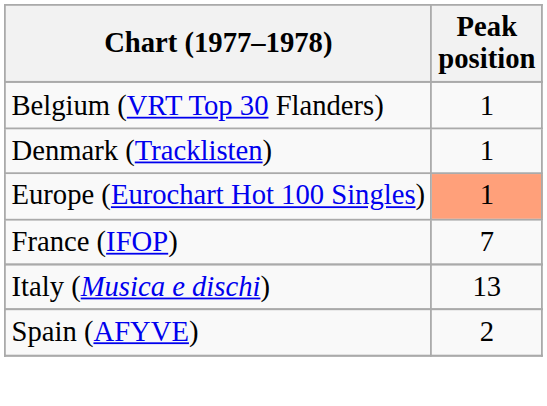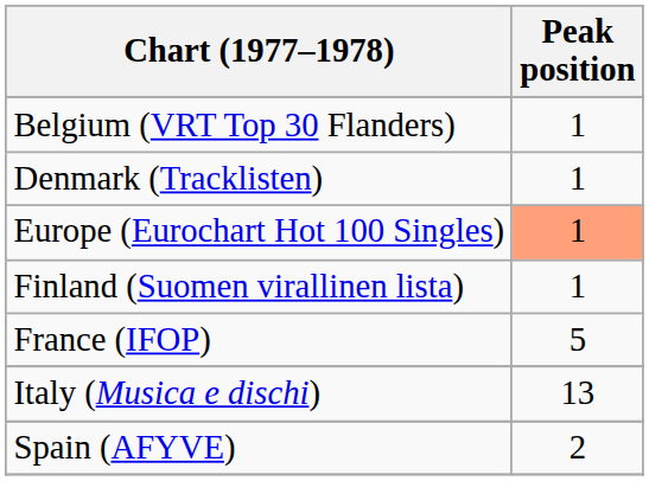+ row: Finland (Suomen virallinen lista) | 1
France (IFOP) | Peak position: 7 -> 5
